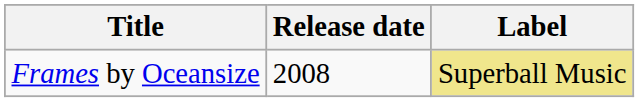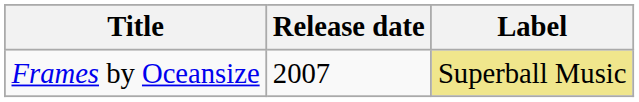Frames by Oceansize | Release date: 2008 -> 2007
